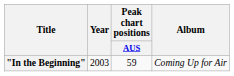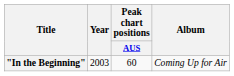"In the Beginning" | Peak chart positions / AUS: 59 -> 60
